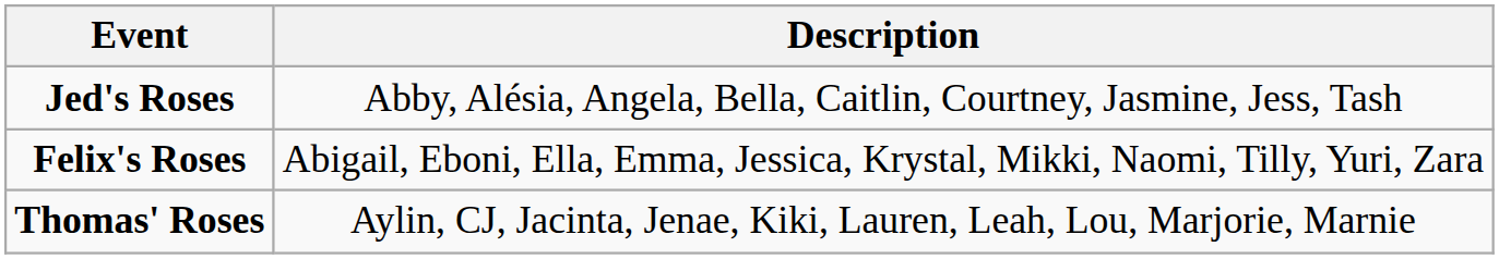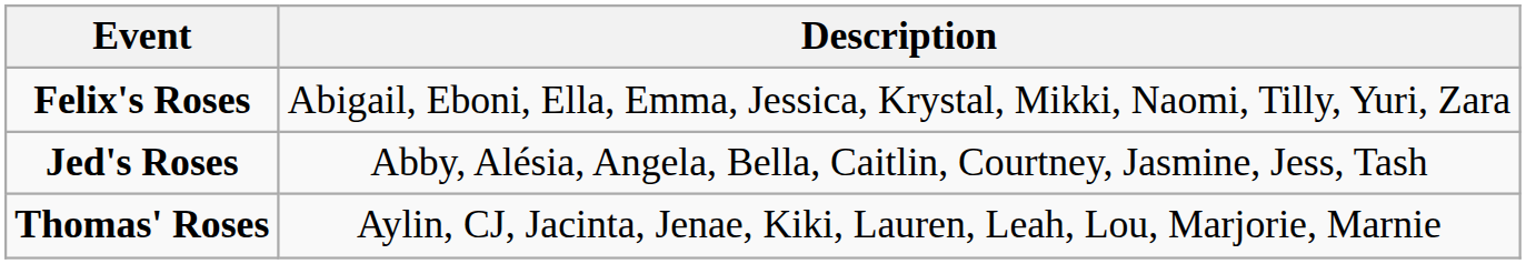rows swapped: Felix's Roses <-> Jed's Roses
